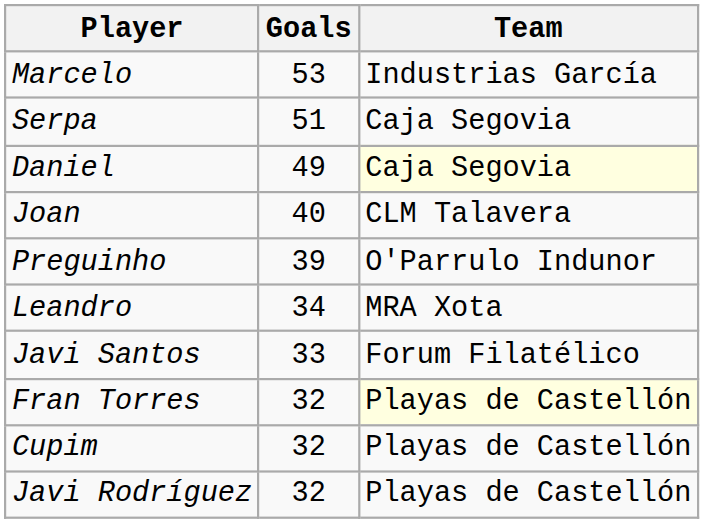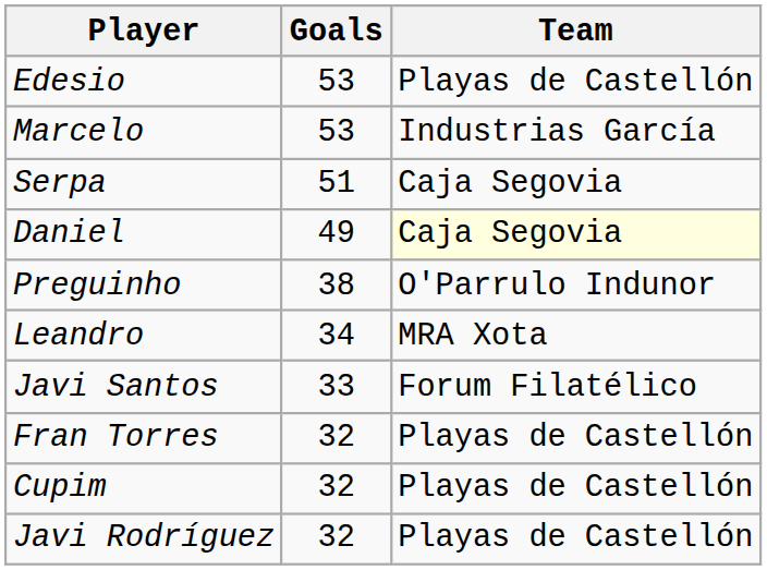+ row: Edesio | 53 | Playas de Castellón
- row: Joan | 40 | CLM Talavera
Preguinho | Goals: 39 -> 38
Fran Torres | Team: lightyellow background -> no background
